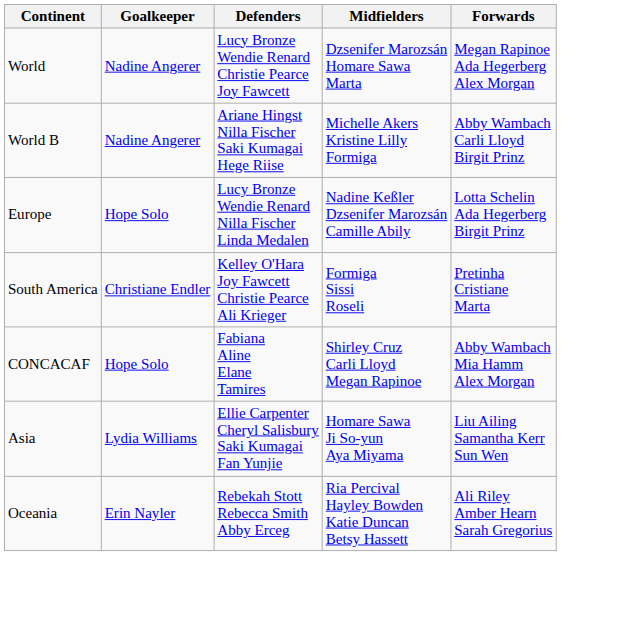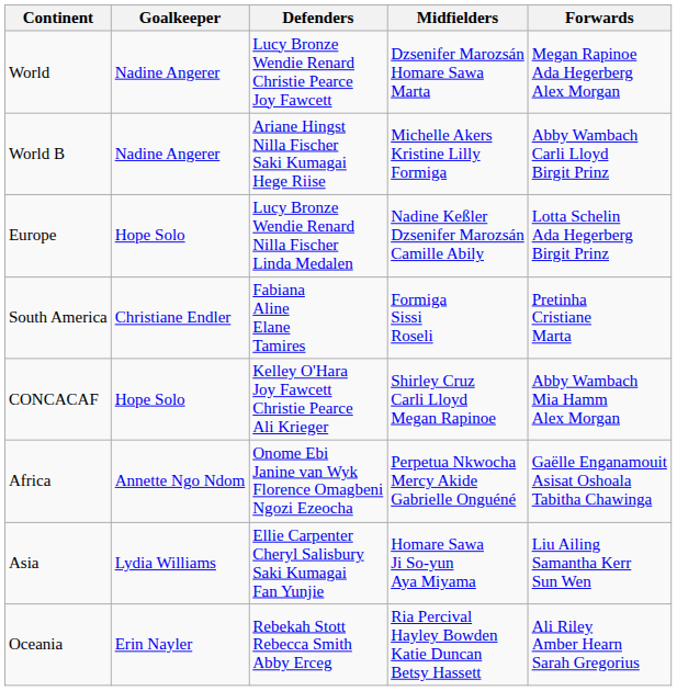South America | Defenders: Kelley O'Hara Joy Fawcett Christie Pearce Ali Krieger -> Fabiana Aline Elane Tamires
CONCACAF | Defenders: Fabiana Aline Elane Tamires -> Kelley O'Hara Joy Fawcett Christie Pearce Ali Krieger
+ row: Africa | Annette Ngo Ndom | Onome Ebi Janine van Wyk Florence Omagbeni Ngozi Ezeocha | Perpetua Nkwocha Mercy Akide Gabrielle Onguéné | Gaëlle Enganamouit Asisat Oshoala Tabitha Chawinga
